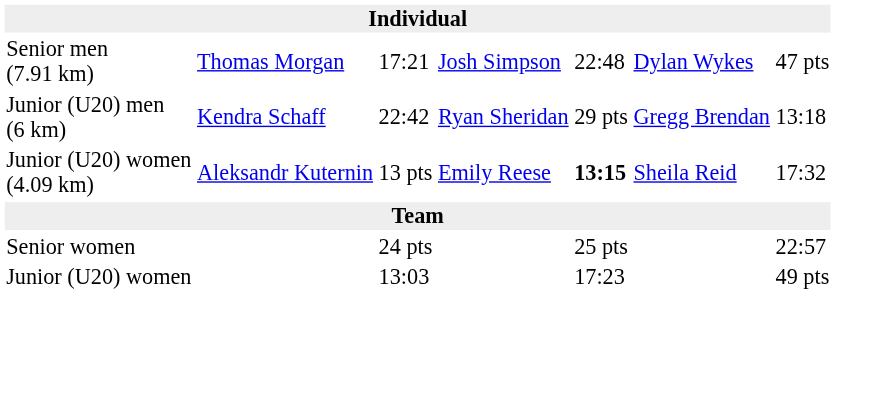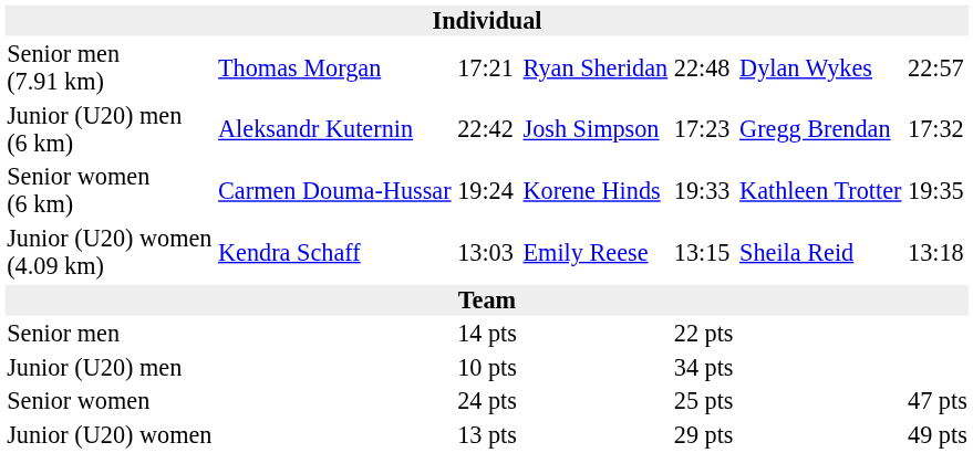Senior men (7.91 km) | column 4: Josh Simpson -> Ryan Sheridan
Senior men (7.91 km) | column 7: 47 pts -> 22:57
Junior (U20) men (6 km) | column 2: Kendra Schaff -> Aleksandr Kuternin
Junior (U20) men (6 km) | column 4: Ryan Sheridan -> Josh Simpson
Junior (U20) men (6 km) | column 5: 29 pts -> 17:23
Junior (U20) men (6 km) | column 7: 13:18 -> 17:32
+ row: Senior women (6 km) | Carmen Douma-Hussar | 19:24 | Korene Hinds | 19:33 | Kathleen Trotter | 19:35
Junior (U20) women (4.09 km) | column 2: Aleksandr Kuternin -> Kendra Schaff
Junior (U20) women (4.09 km) | column 3: 13 pts -> 13:03
Junior (U20) women (4.09 km) | column 5: bold -> normal
Junior (U20) women (4.09 km) | column 7: 17:32 -> 13:18
+ row: Senior men | 14 pts | 22 pts
+ row: Junior (U20) men | 10 pts | 34 pts
Senior women | column 7: 22:57 -> 47 pts
Junior (U20) women | column 3: 13:03 -> 13 pts
Junior (U20) women | column 5: 17:23 -> 29 pts
